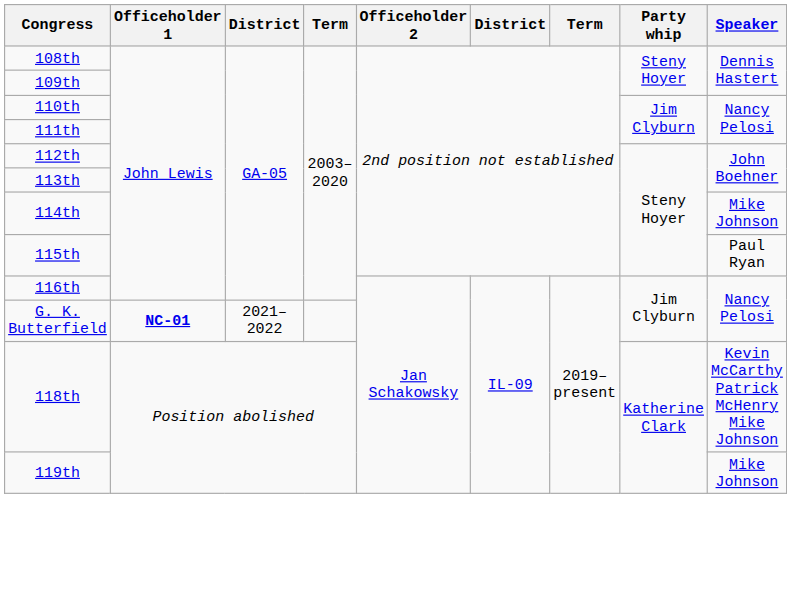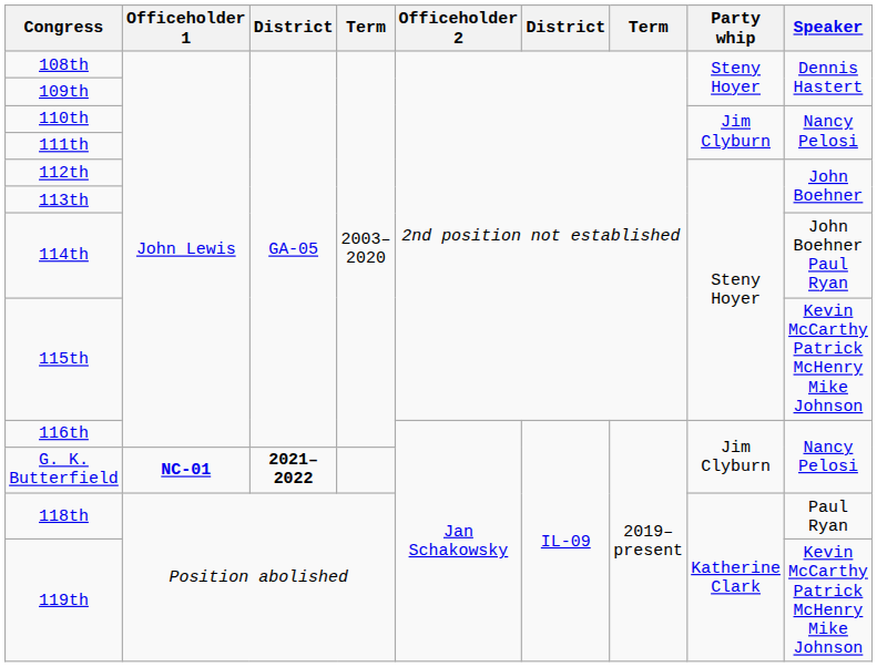114th | Speaker: Mike Johnson -> John Boehner Paul Ryan
115th | Speaker: Paul Ryan -> Kevin McCarthy Patrick McHenry Mike Johnson
G. K. Butterfield | column 3: normal -> bold
118th | Speaker: Kevin McCarthy Patrick McHenry Mike Johnson -> Paul Ryan
119th | Speaker: Mike Johnson -> Kevin McCarthy Patrick McHenry Mike Johnson
